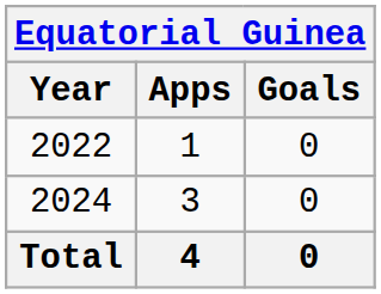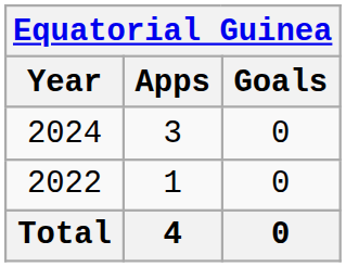rows swapped: 2022 <-> 2024
